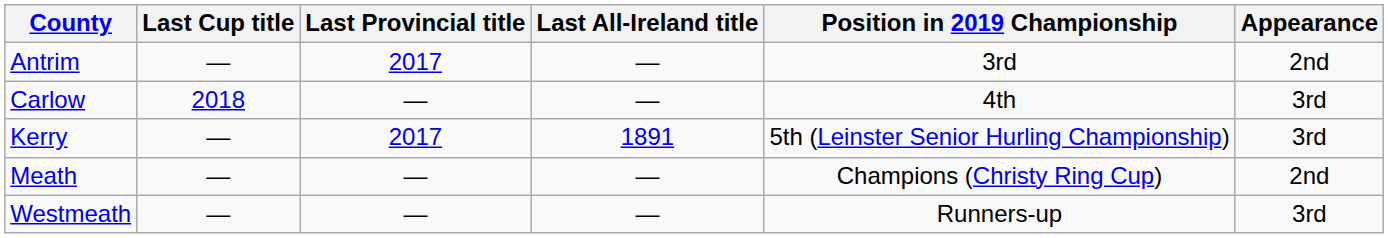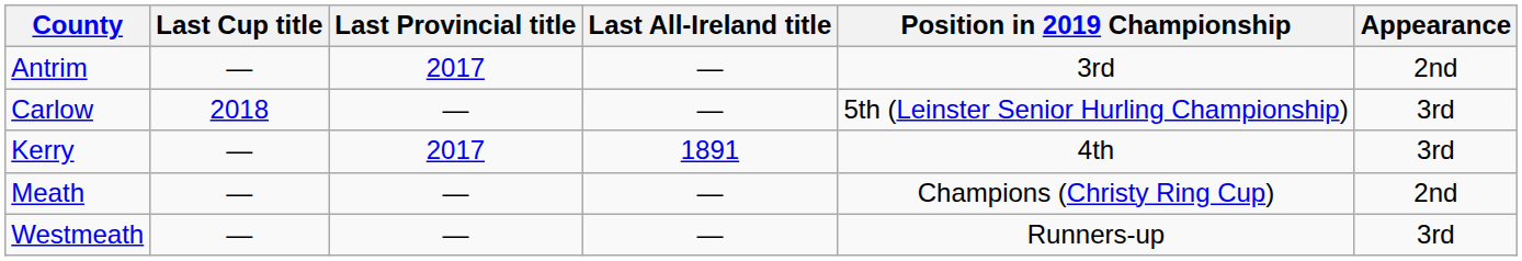Carlow | Position in 2019 Championship: 4th -> 5th (Leinster Senior Hurling Championship)
Kerry | Position in 2019 Championship: 5th (Leinster Senior Hurling Championship) -> 4th
